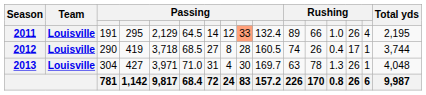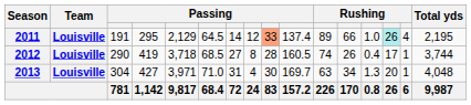2011 | column 10: 132.4 -> 137.4
2011 | column 14: no background -> paleturquoise background
2013 | column 12: 78 -> 34
2013 | column 14: 26 -> 20
